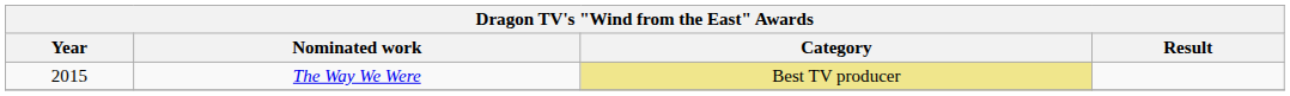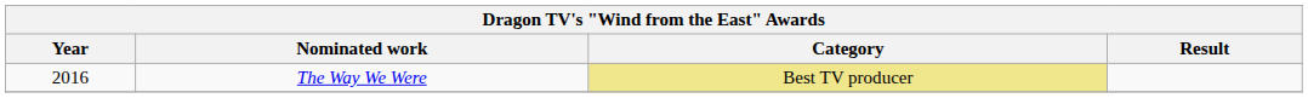The Way We Were | Year: 2015 -> 2016
